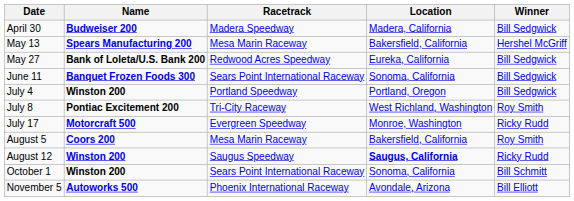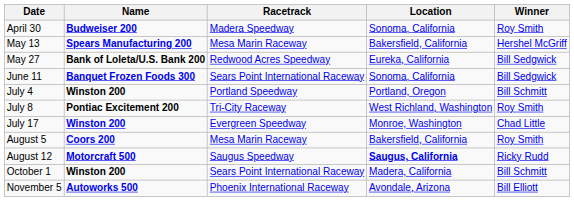April 30 | Location: Madera, California -> Sonoma, California
April 30 | Winner: Bill Sedgwick -> Roy Smith
July 4 | Winner: Bill Sedgwick -> Bill Schmitt
July 17 | Name: Motorcraft 500 -> Winston 200
July 17 | Winner: Ricky Rudd -> Chad Little
August 12 | Name: Winston 200 -> Motorcraft 500
October 1 | Location: Sonoma, California -> Madera, California
